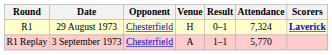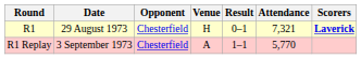R1 | Attendance: 7,324 -> 7,321
